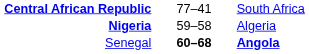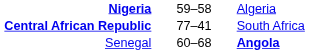rows swapped: Nigeria <-> Central African Republic
Senegal | column 2: bold -> normal
